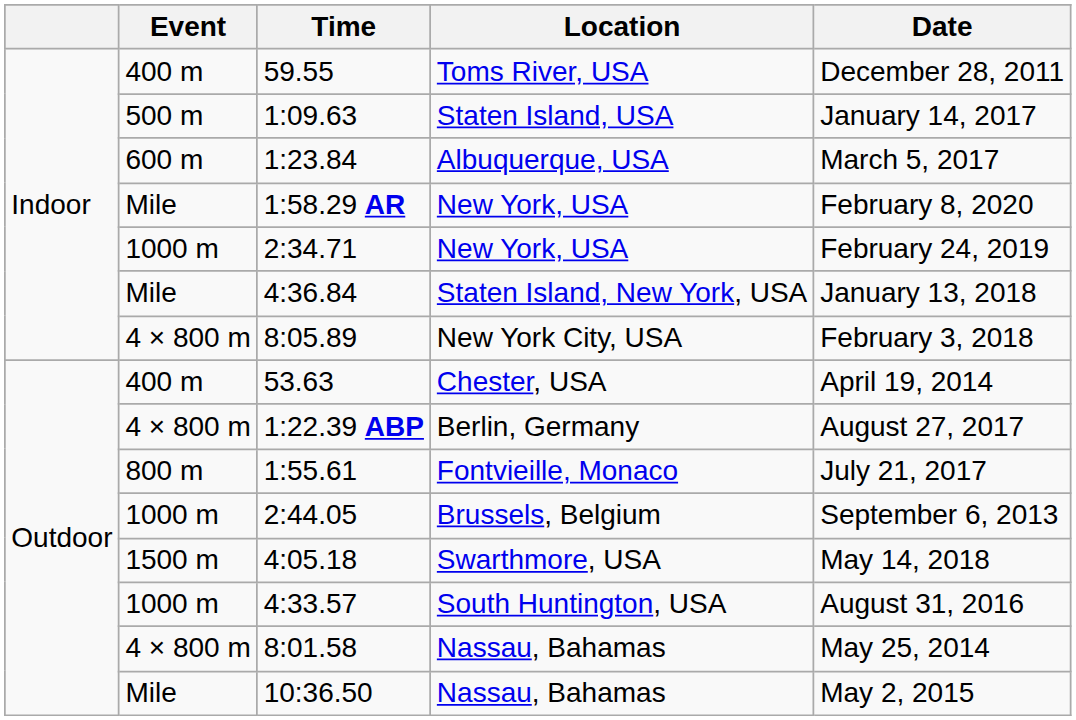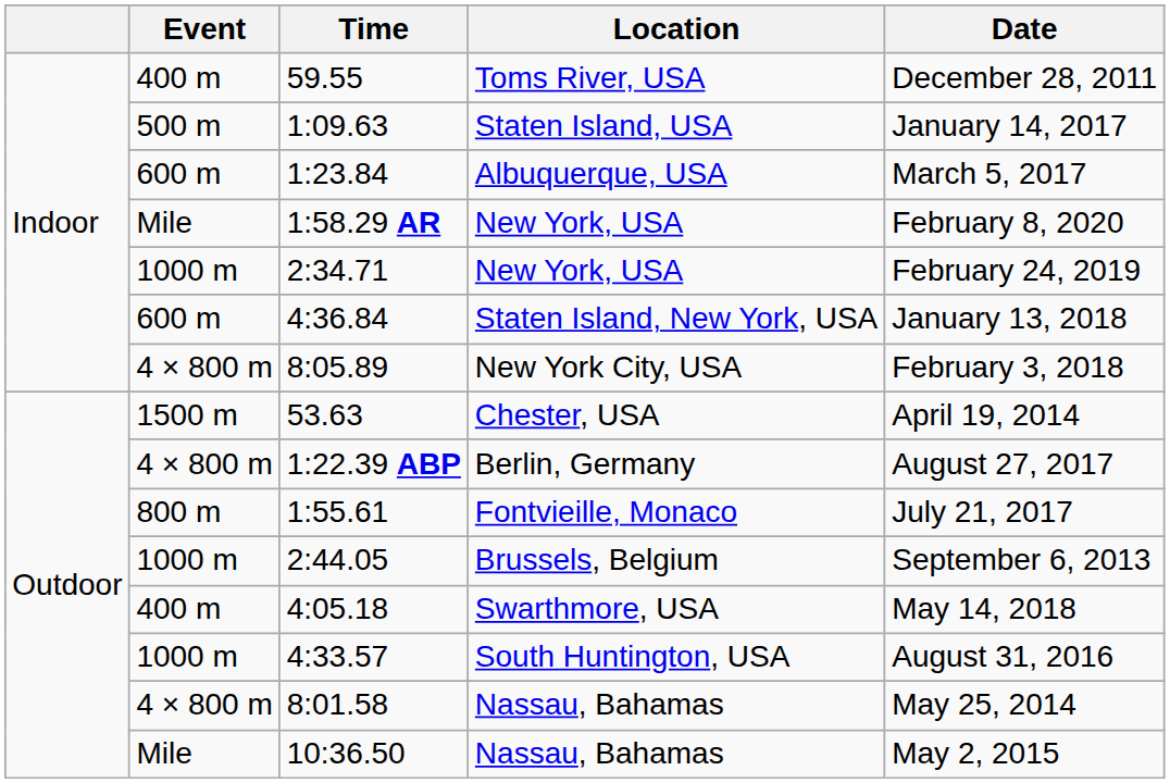4:36.84 | Event: Mile -> 600 m
53.63 | Event: 400 m -> 1500 m
4:05.18 | Event: 1500 m -> 400 m
